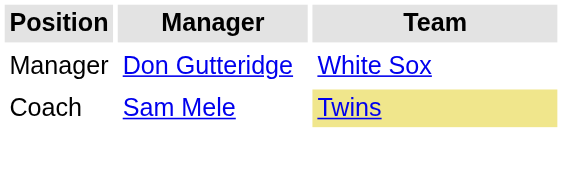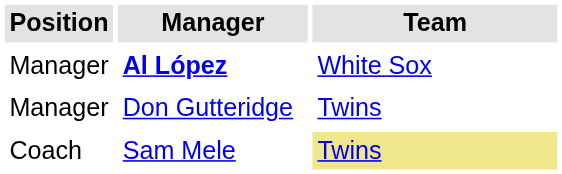+ row: Manager | Al López | White Sox
Don Gutteridge | Team: White Sox -> Twins
